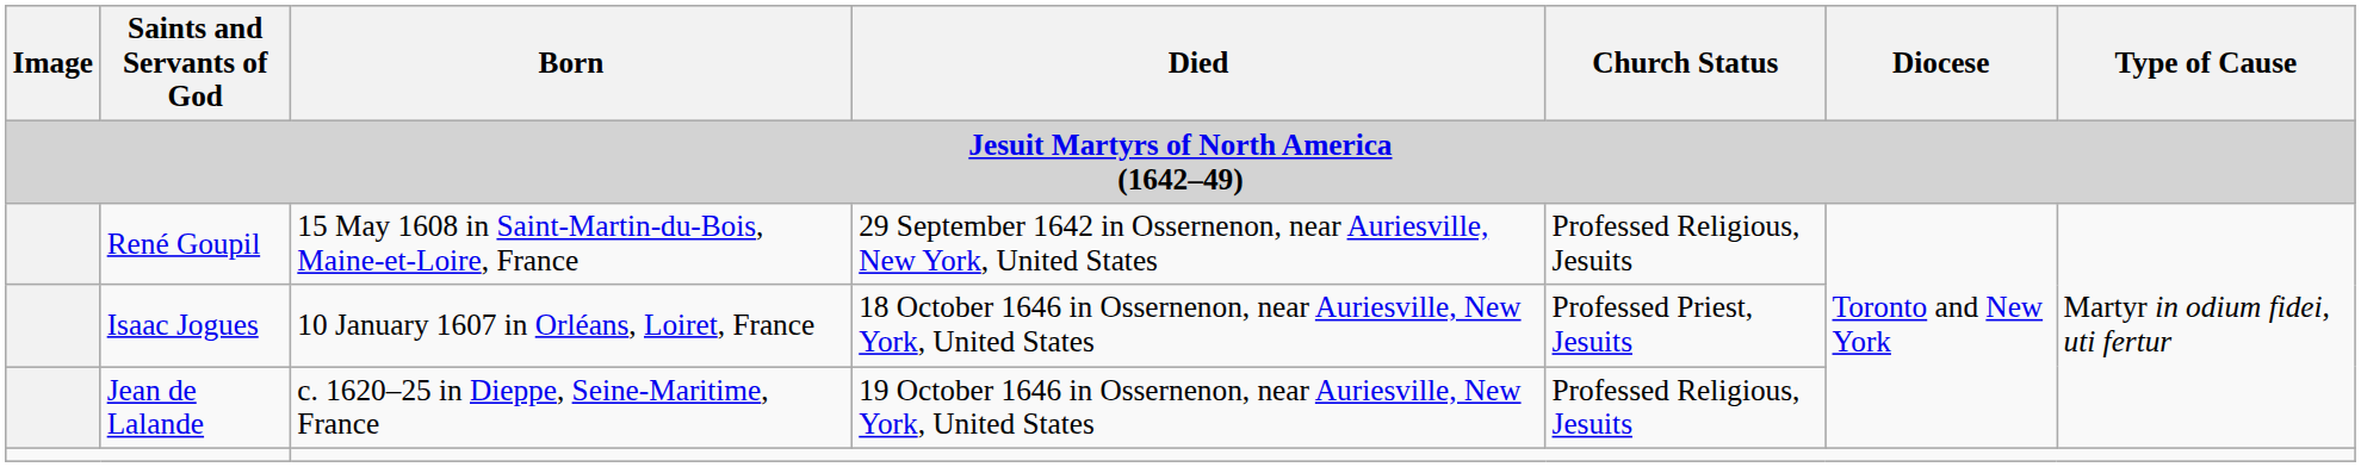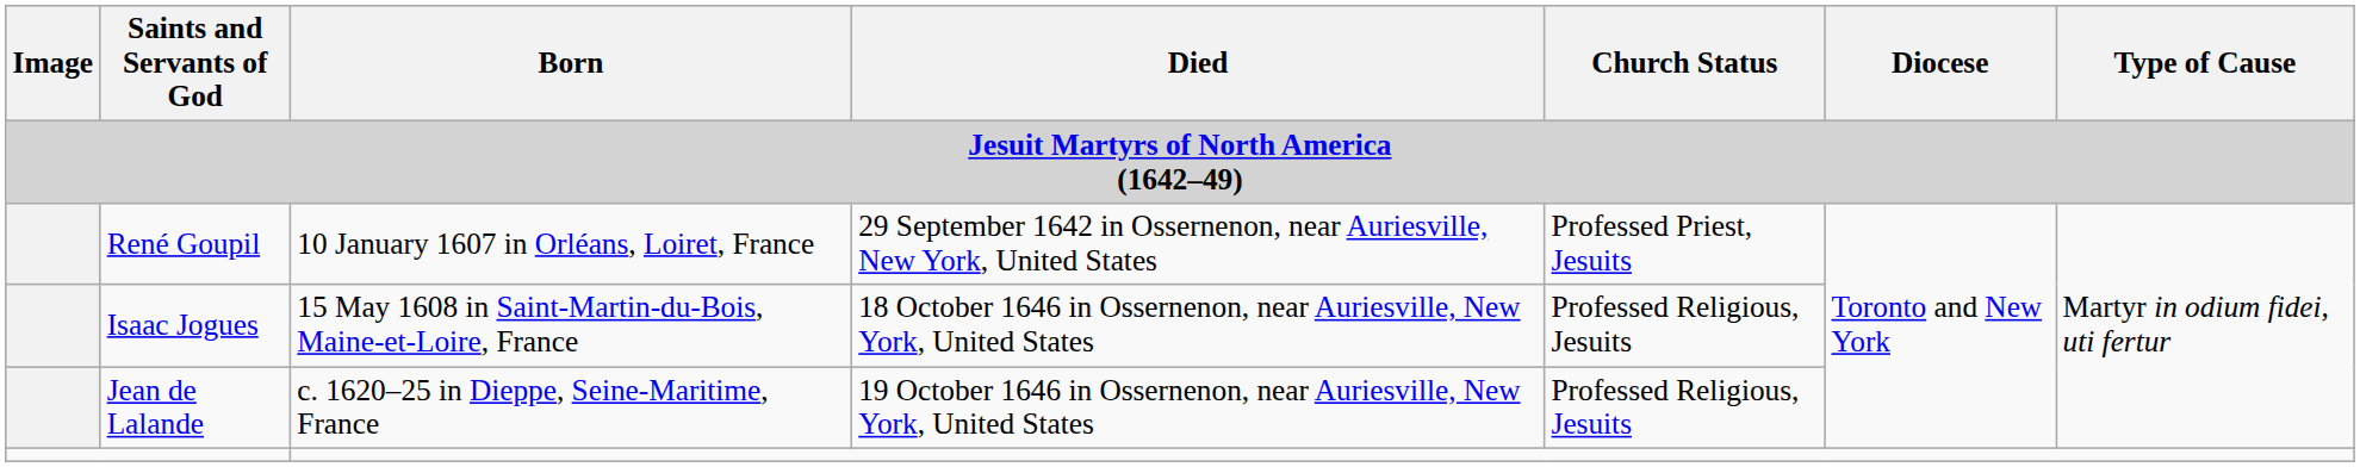René Goupil | Born: 15 May 1608 in Saint-Martin-du-Bois, Maine-et-Loire, France -> 10 January 1607 in Orléans, Loiret, France
René Goupil | Church Status: Professed Religious, Jesuits -> Professed Priest, Jesuits
Isaac Jogues | Born: 10 January 1607 in Orléans, Loiret, France -> 15 May 1608 in Saint-Martin-du-Bois, Maine-et-Loire, France
Isaac Jogues | Church Status: Professed Priest, Jesuits -> Professed Religious, Jesuits
